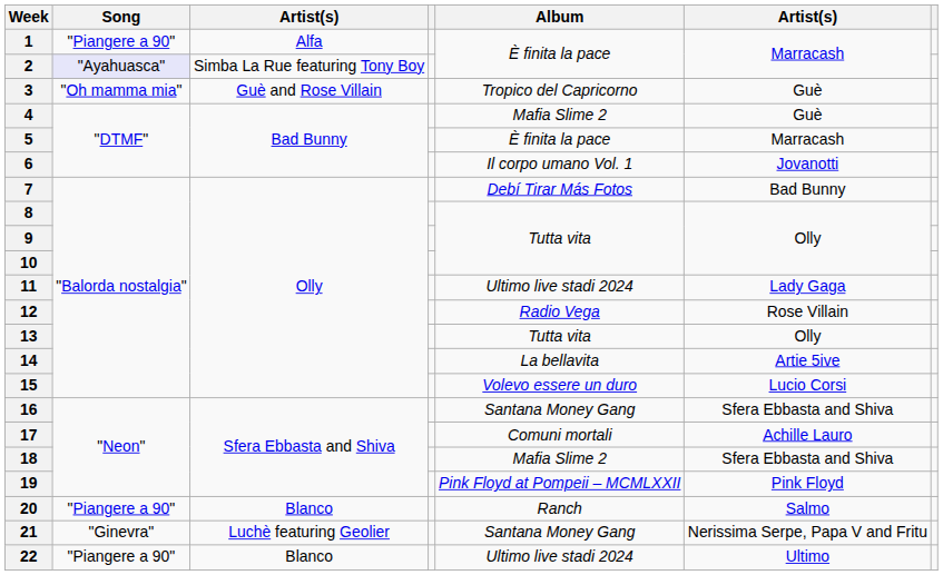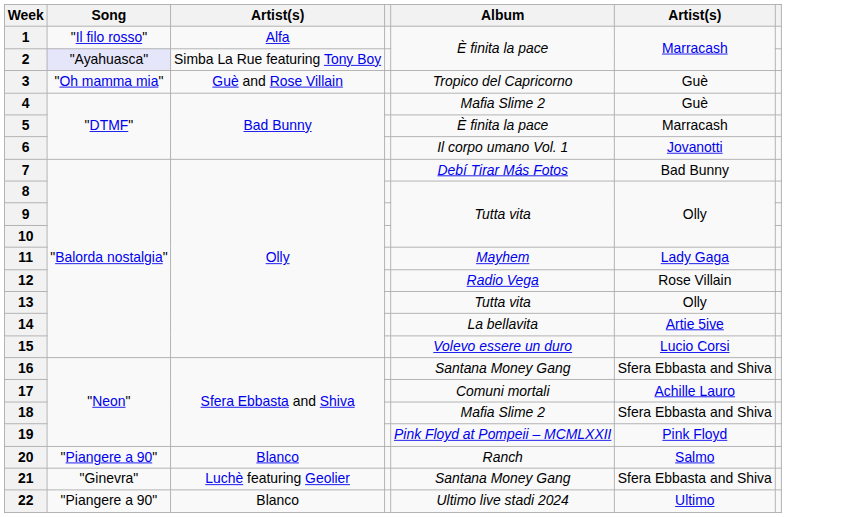1 | Song: "Piangere a 90" -> "Il filo rosso"
11 | Album: Ultimo live stadi 2024 -> Mayhem
21 | column 6: Nerissima Serpe, Papa V and Fritu -> Sfera Ebbasta and Shiva
